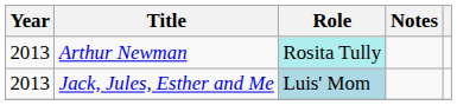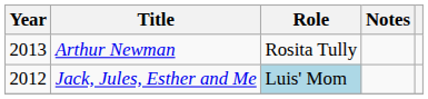Arthur Newman | Role: paleturquoise background -> no background
Jack, Jules, Esther and Me | Year: 2013 -> 2012
